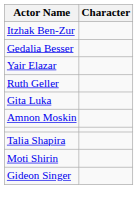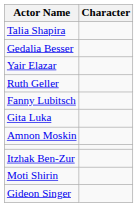rows swapped: Itzhak Ben-Zur <-> Talia Shapira
+ row: Fanny Lubitsch
